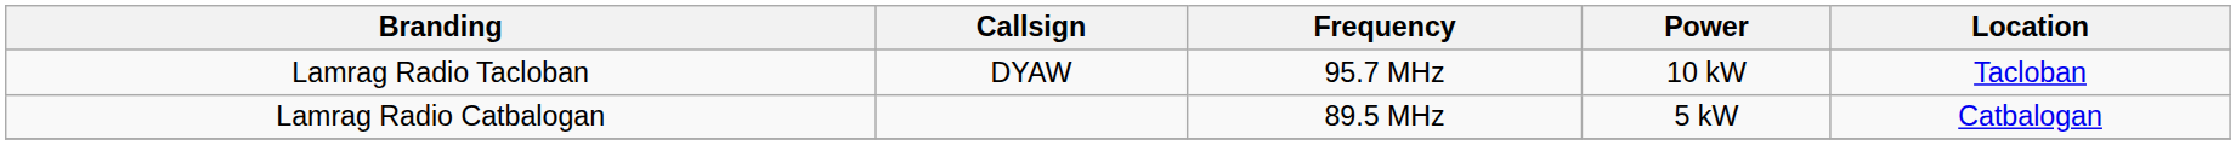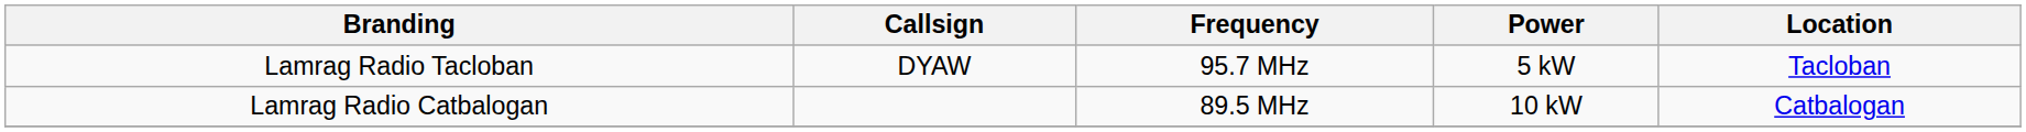Lamrag Radio Tacloban | Power: 10 kW -> 5 kW
Lamrag Radio Catbalogan | Power: 5 kW -> 10 kW
